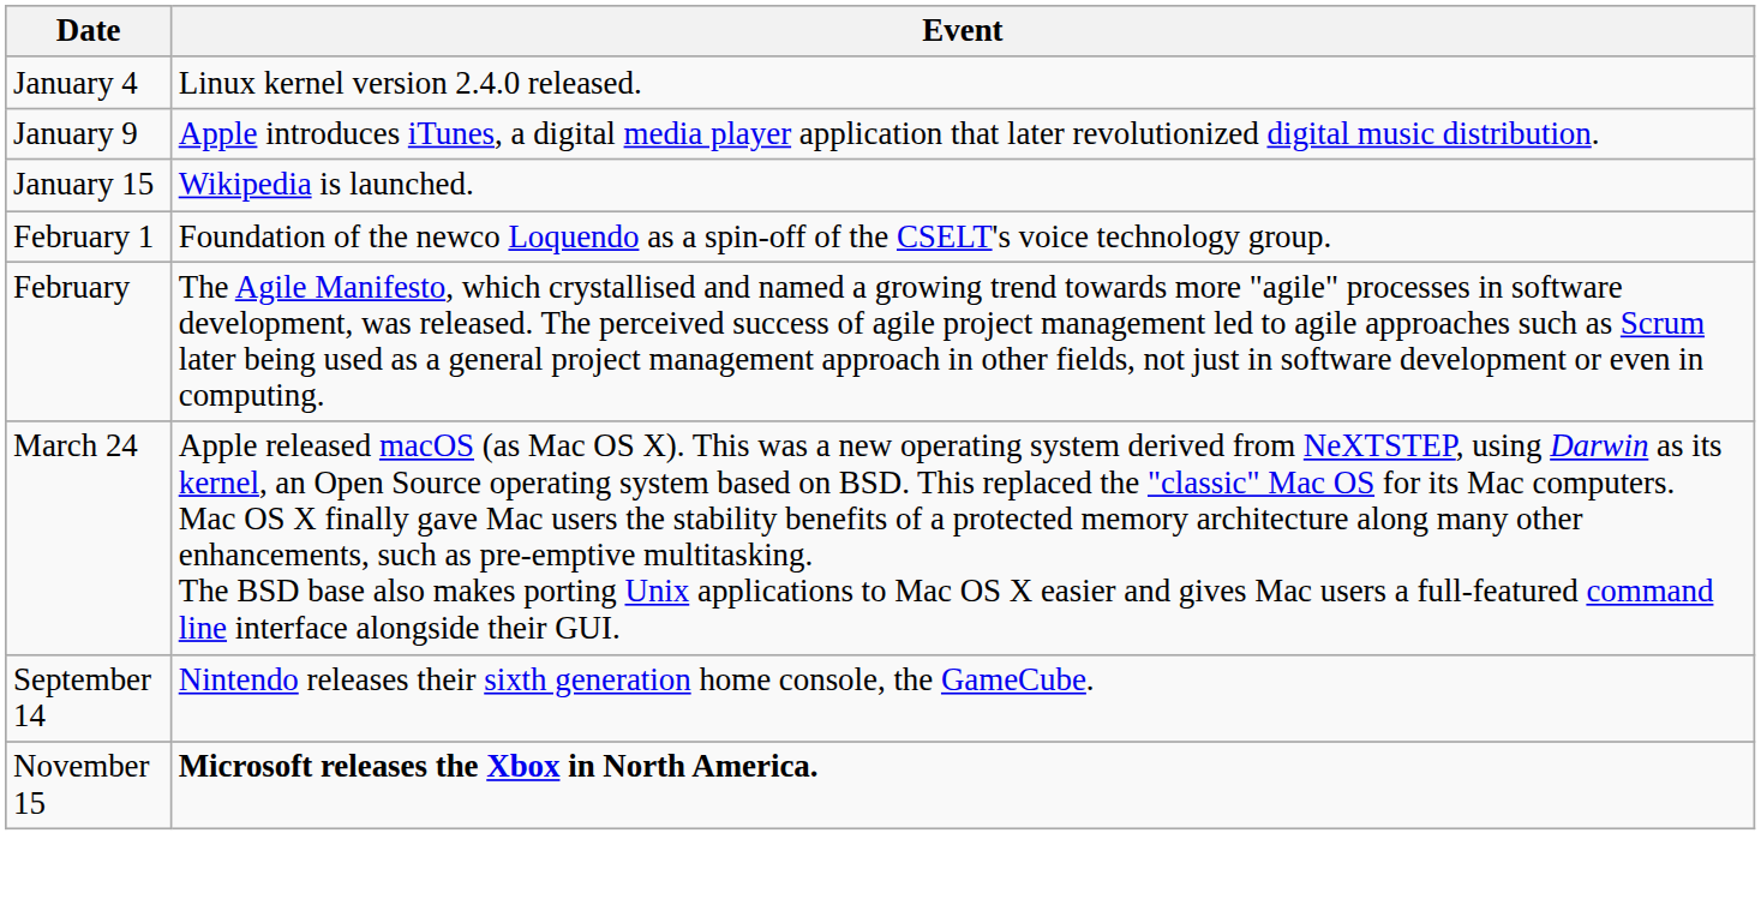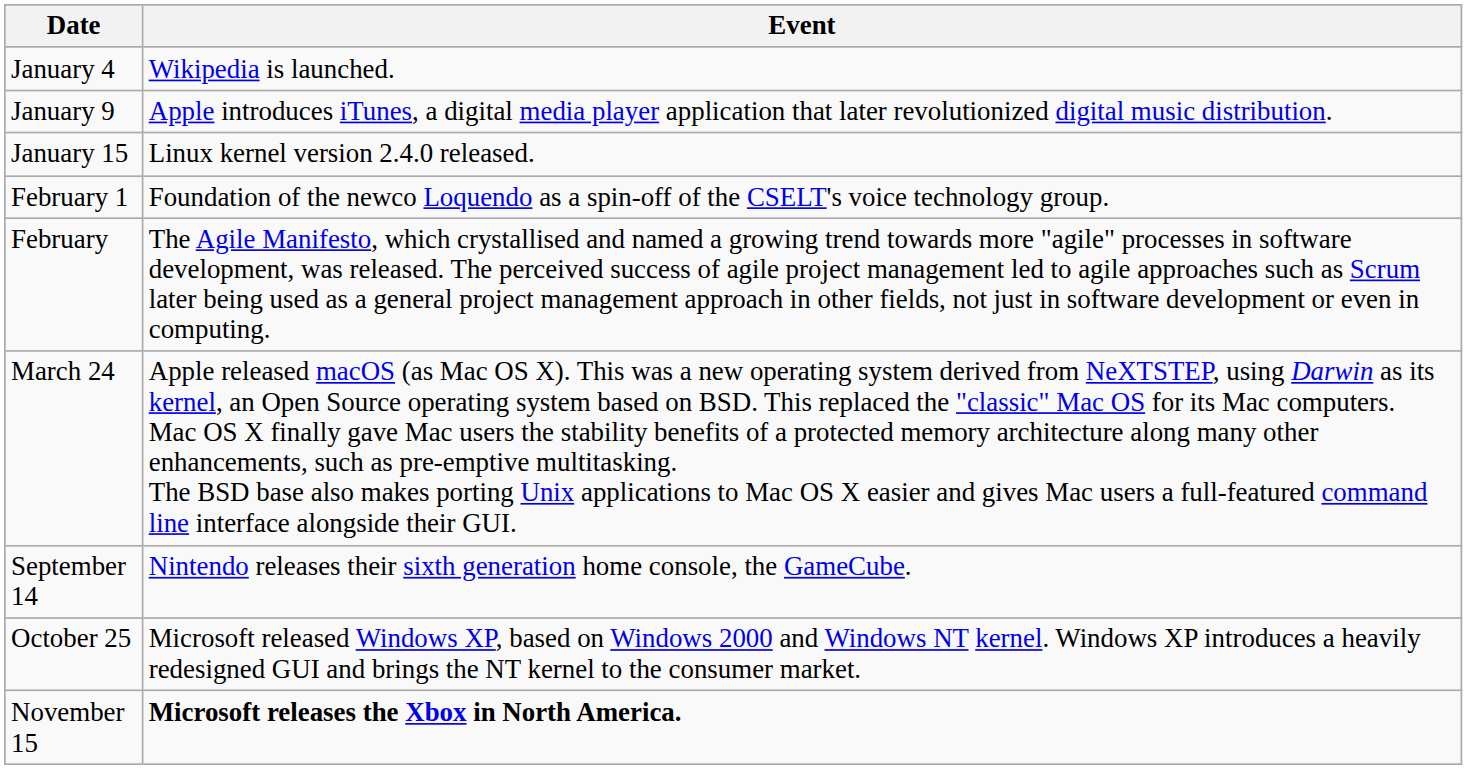January 4 | Event: Linux kernel version 2.4.0 released. -> Wikipedia is launched.
January 15 | Event: Wikipedia is launched. -> Linux kernel version 2.4.0 released.
+ row: October 25 | Microsoft released Windows XP, based on Windows 2000 and Windows NT kernel. Windows XP introduces a heavily redesigned GUI and brings the NT kernel to the consumer market.
